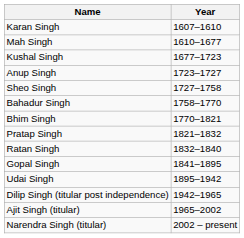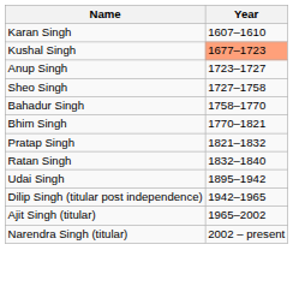- row: Mah Singh | 1610–1677
Kushal Singh | Year: no background -> lightsalmon background
- row: Gopal Singh | 1841–1895
